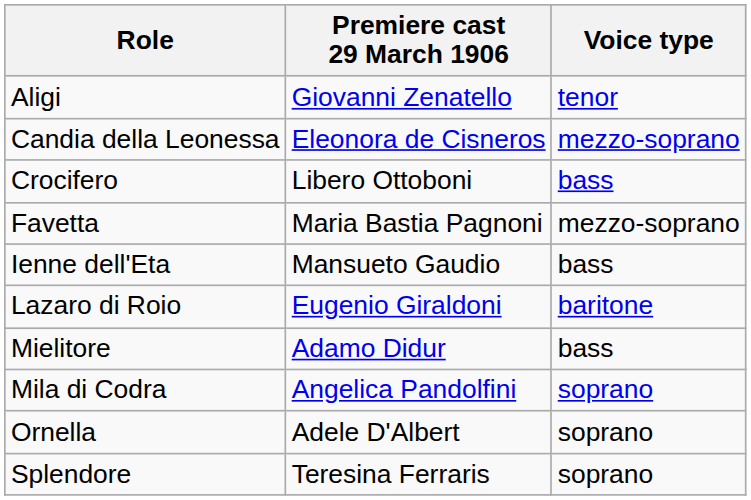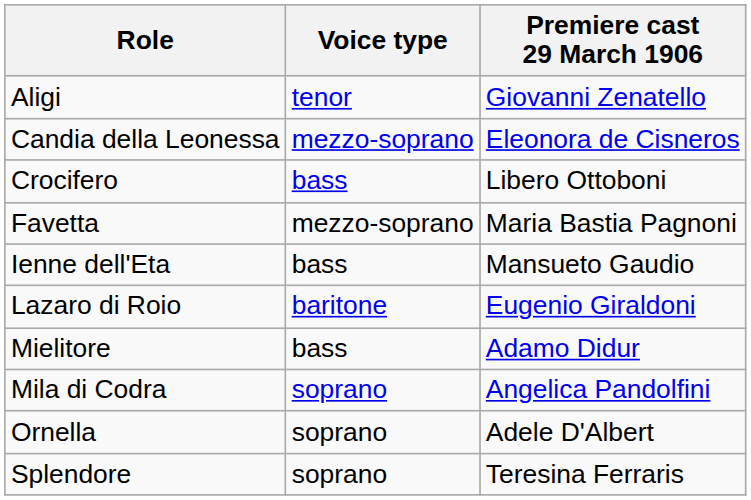columns swapped: Voice type <-> Premiere cast 29 March 1906
